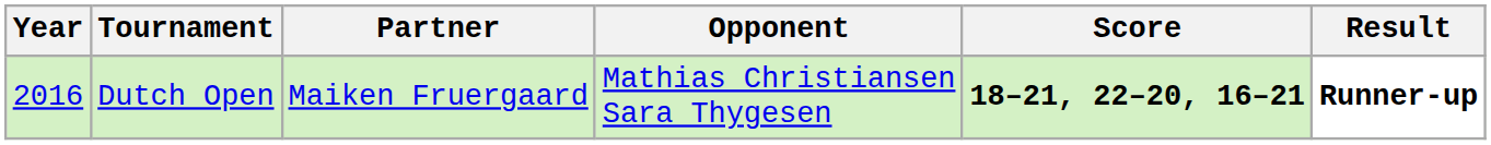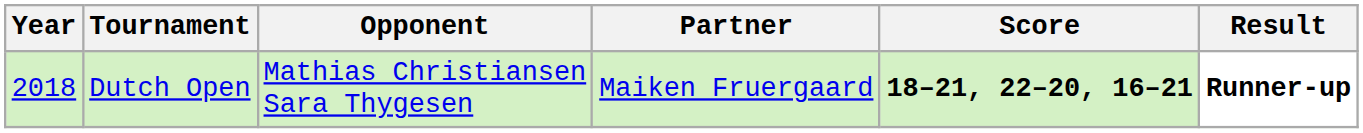columns swapped: Partner <-> Opponent
Dutch Open | Year: 2016 -> 2018
